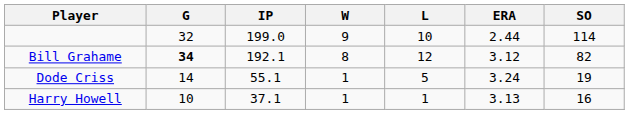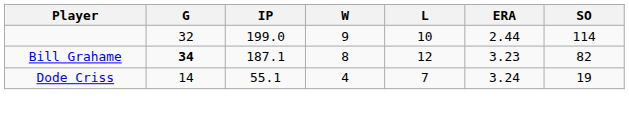Bill Grahame | IP: 192.1 -> 187.1
Bill Grahame | ERA: 3.12 -> 3.23
Dode Criss | W: 1 -> 4
Dode Criss | L: 5 -> 7
- row: Harry Howell | 10 | 37.1 | 1 | 1 | 3.13 | 16
